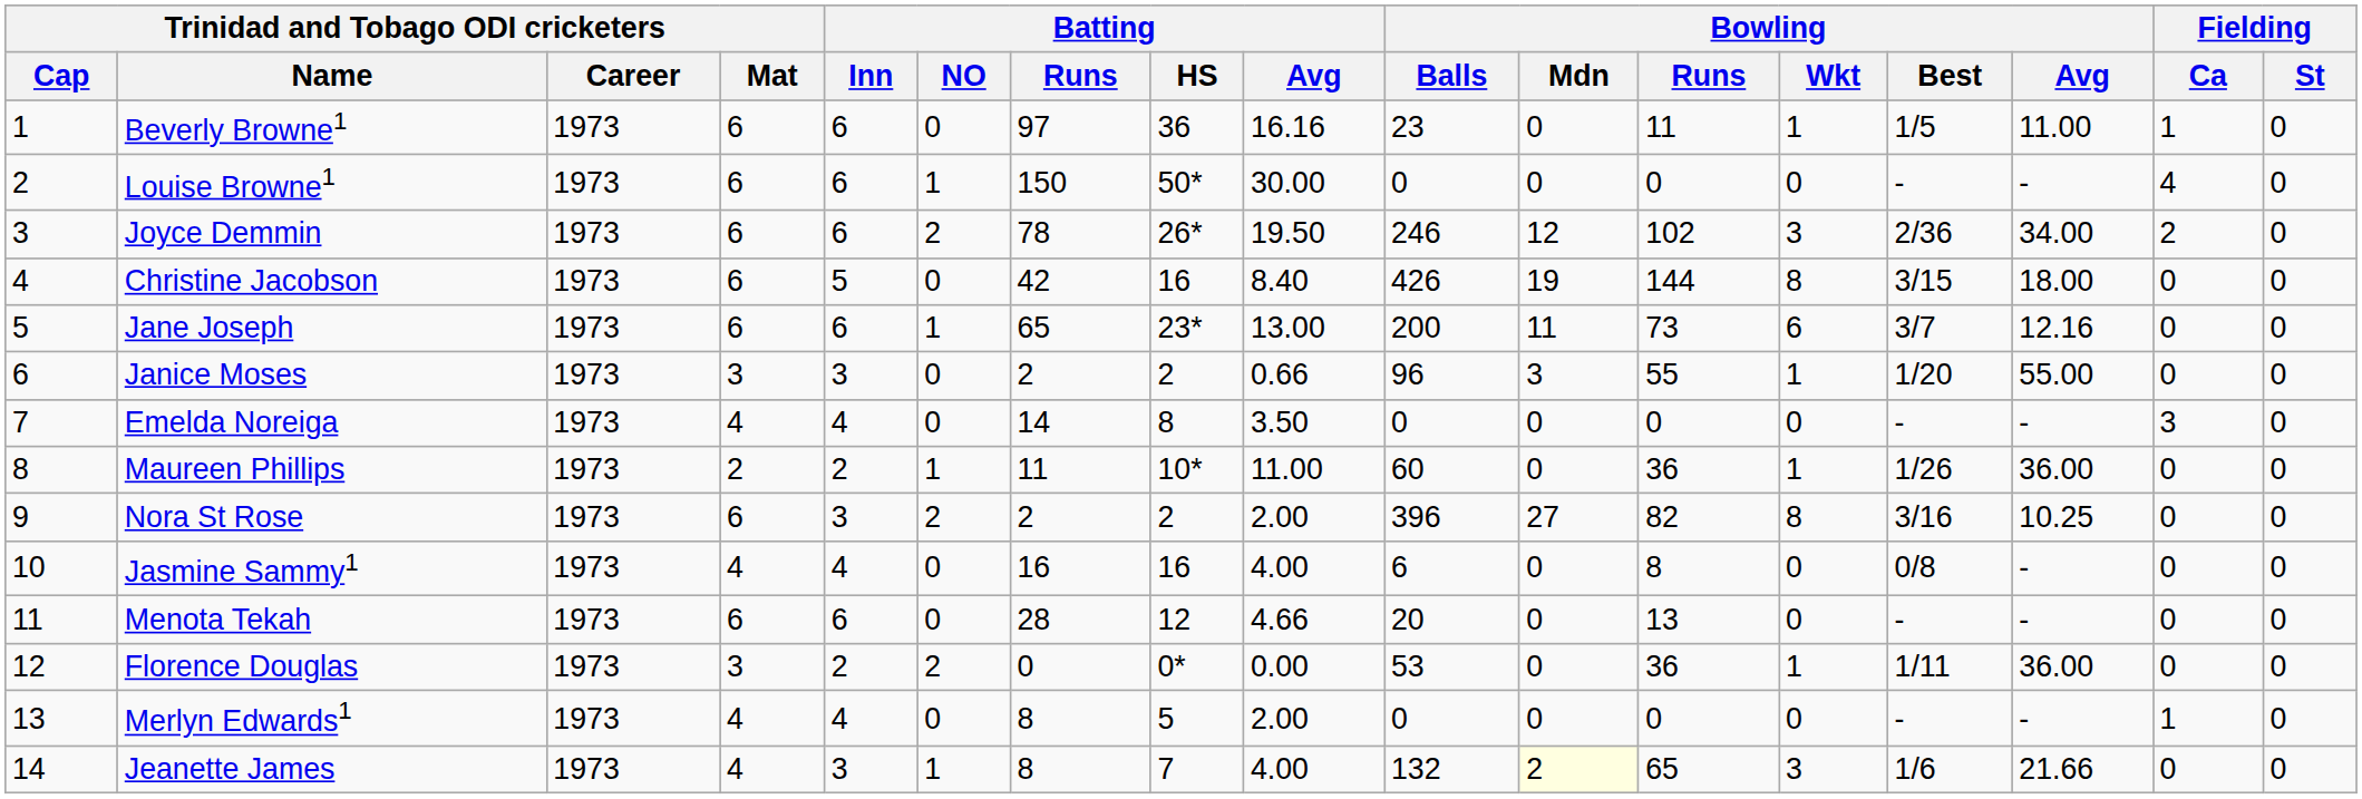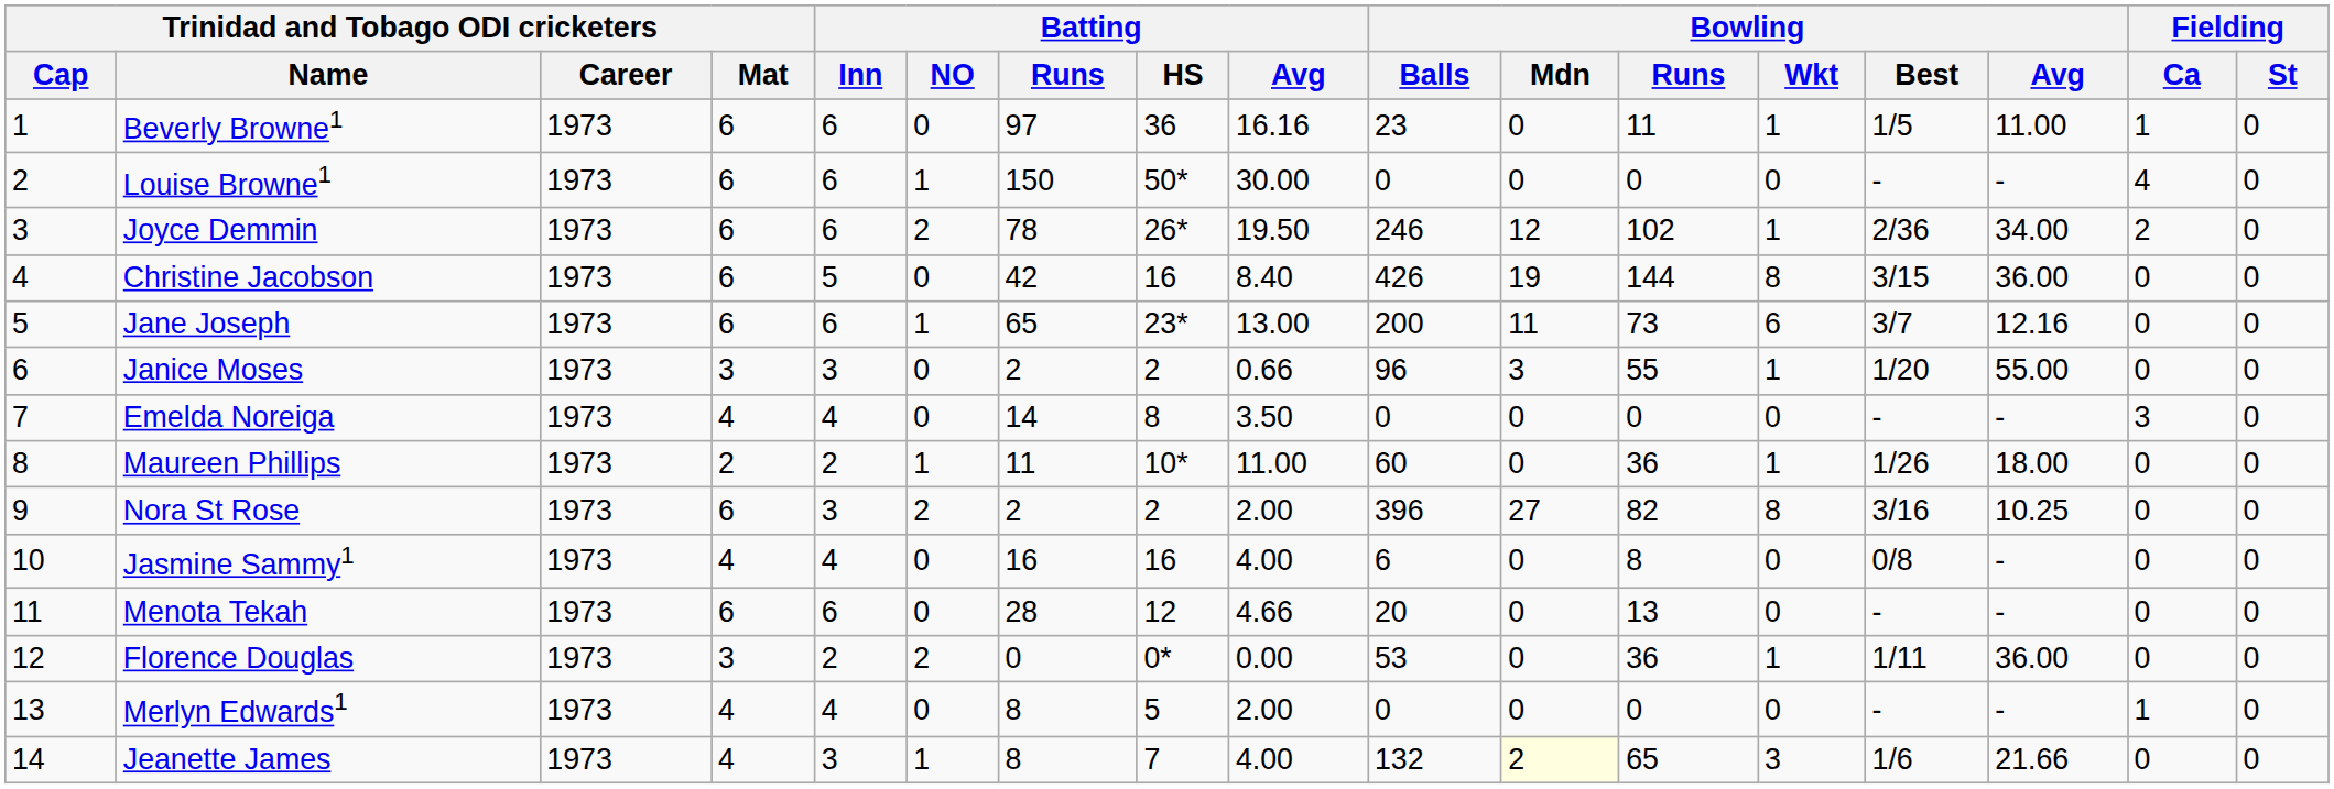Joyce Demmin | Bowling / Wkt: 3 -> 1
Christine Jacobson | Bowling / Avg: 18.00 -> 36.00
Maureen Phillips | Bowling / Avg: 36.00 -> 18.00
